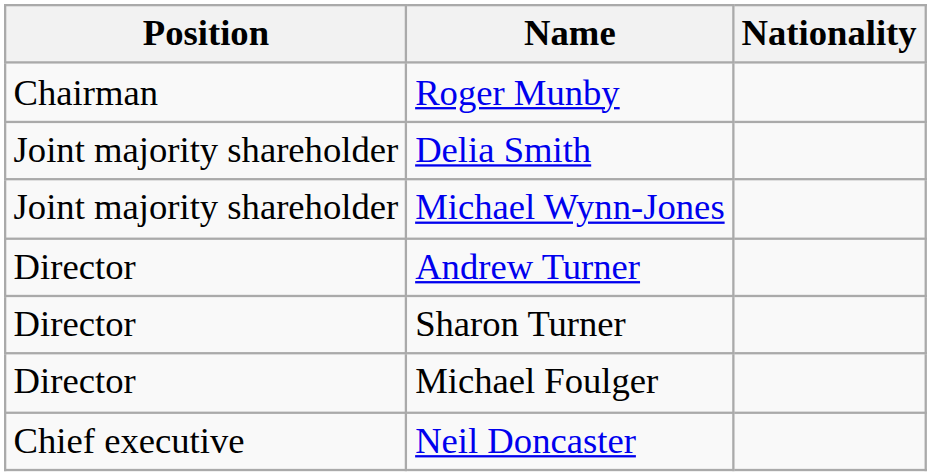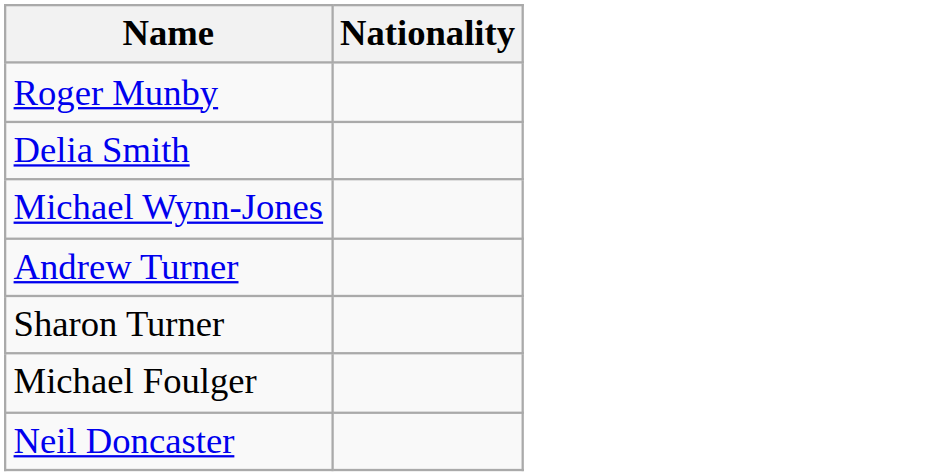- column: Position | Chairman | Joint majority shareholder | Joint majority shareholder | Director | Director | Director | Chief executive
